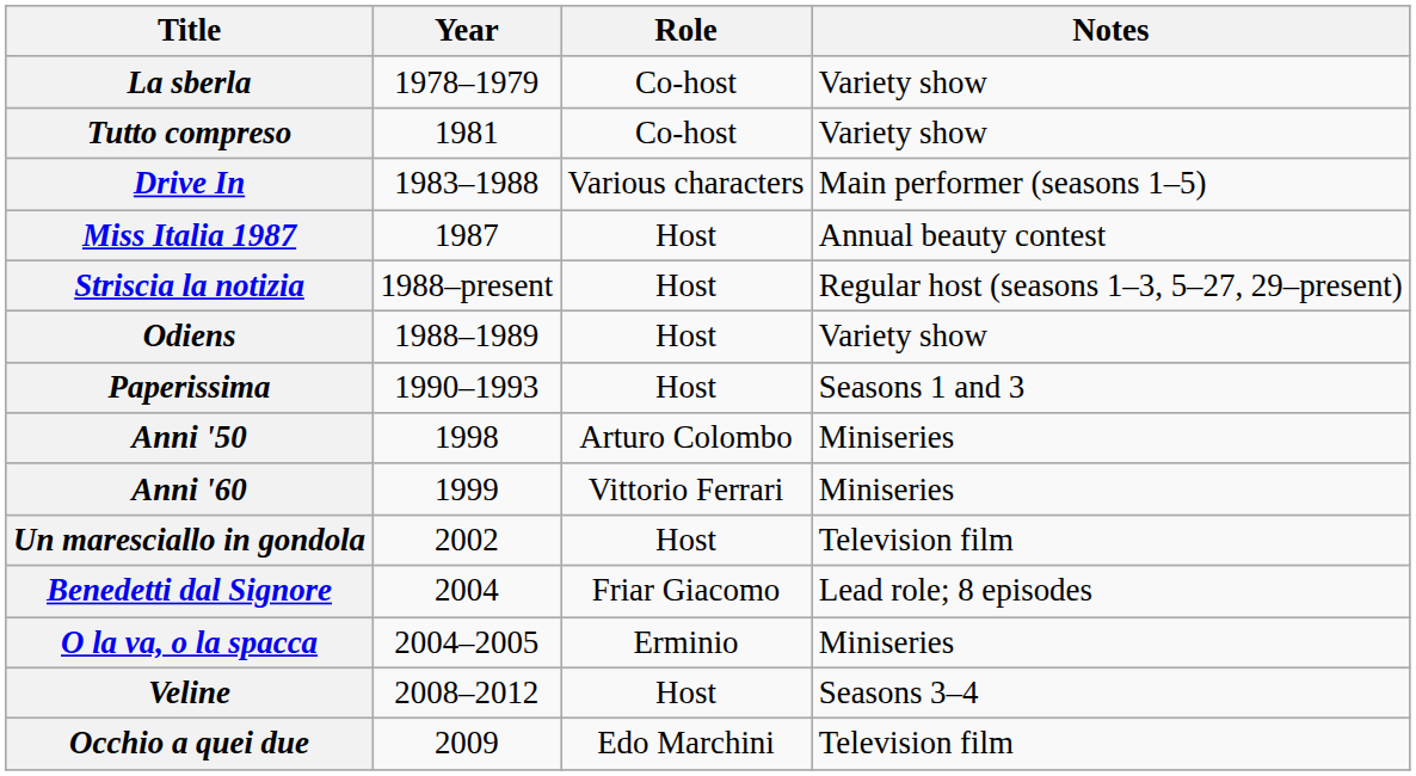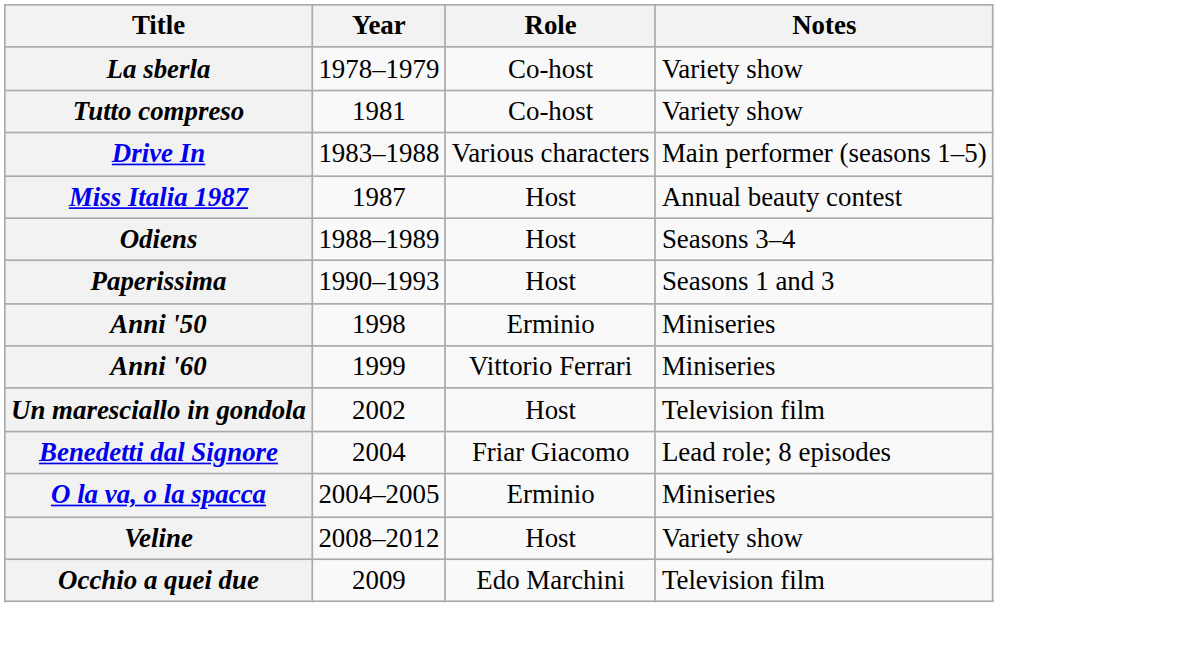- row: Striscia la notizia | 1988–present | Host | Regular host (seasons 1–3, 5–27, 29–present)
Odiens | Notes: Variety show -> Seasons 3–4
Anni '50 | Role: Arturo Colombo -> Erminio
Veline | Notes: Seasons 3–4 -> Variety show
